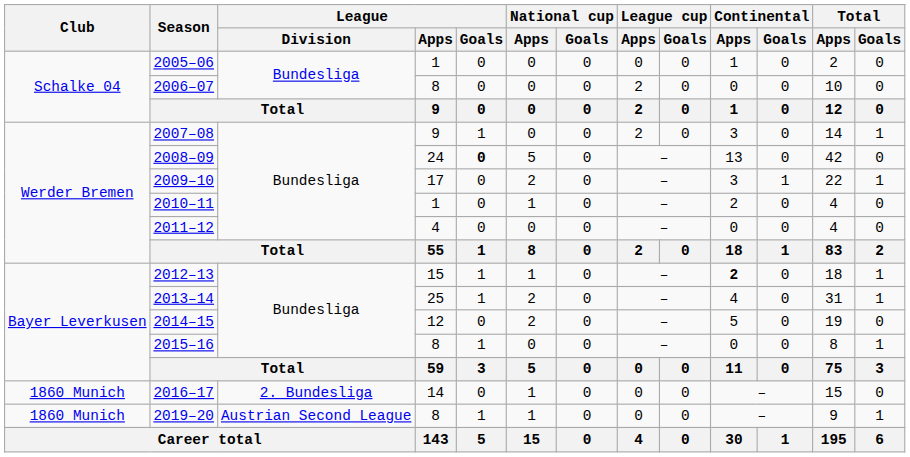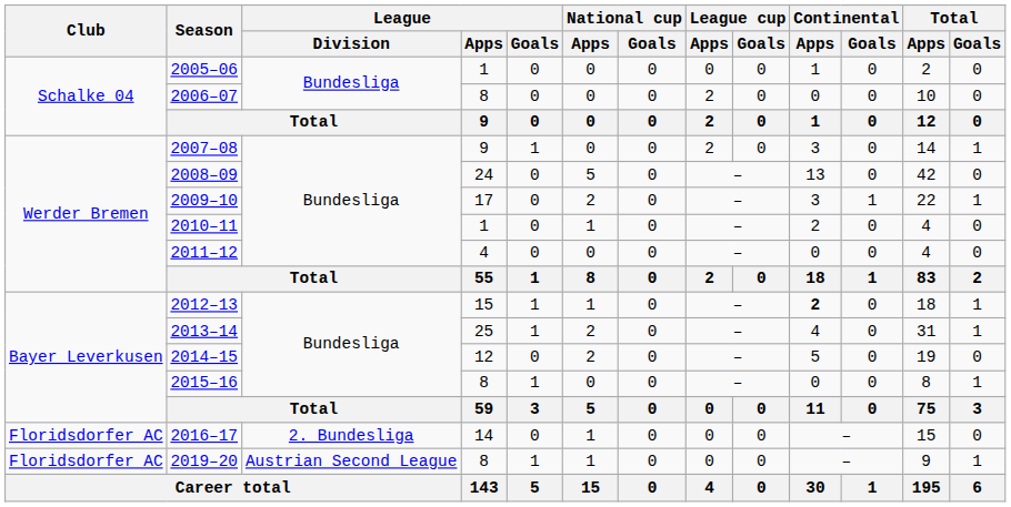2008–09 | League / Goals: bold -> normal
2016–17 | Club: 1860 Munich -> Floridsdorfer AC
2019–20 | Club: 1860 Munich -> Floridsdorfer AC
